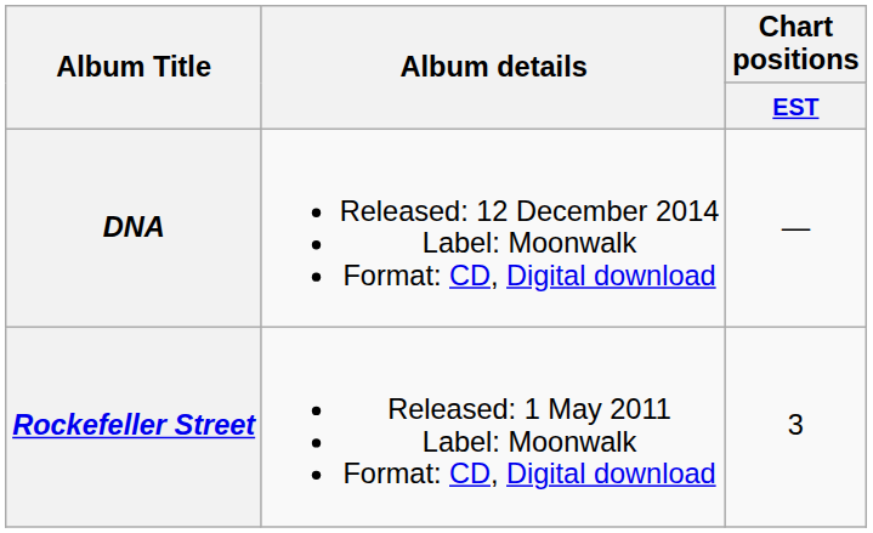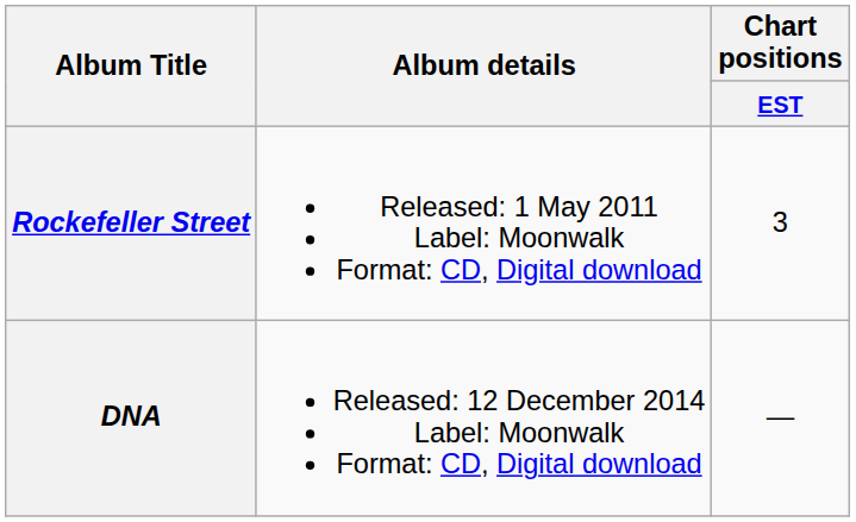rows swapped: Rockefeller Street <-> DNA
